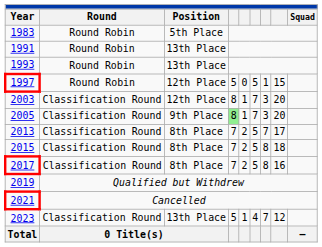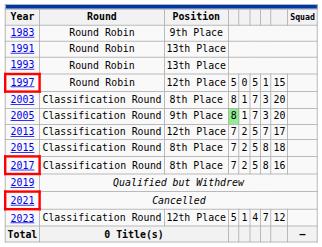1983 | Position: 5th Place -> 9th Place
2003 | Position: 12th Place -> 8th Place
2013 | Position: 8th Place -> 12th Place
2023 | Position: 13th Place -> 12th Place
